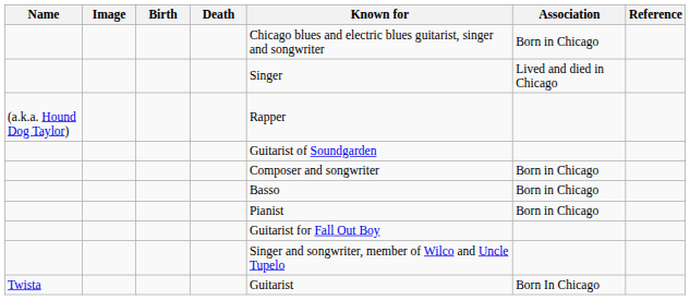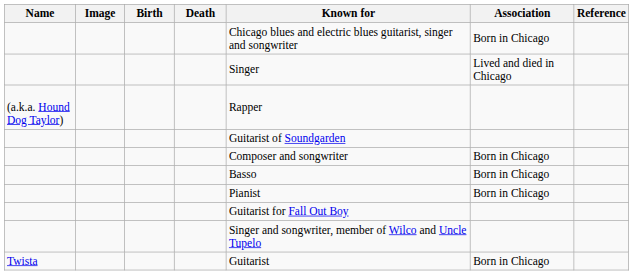Twista | Association: Born In Chicago -> Born in Chicago
